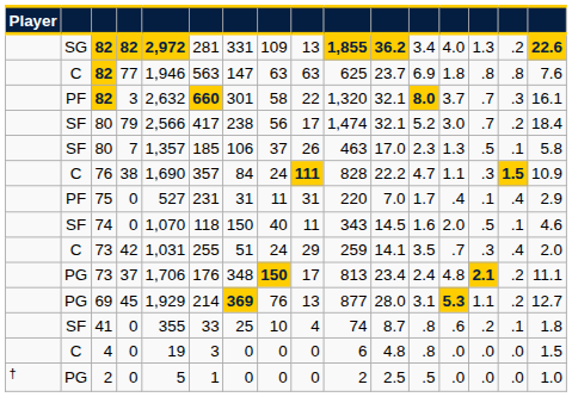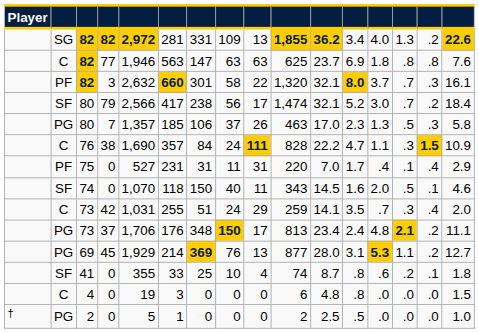80 / 7 | column 2: SF -> PG
80 / 7 | column 15: .1 -> .3
